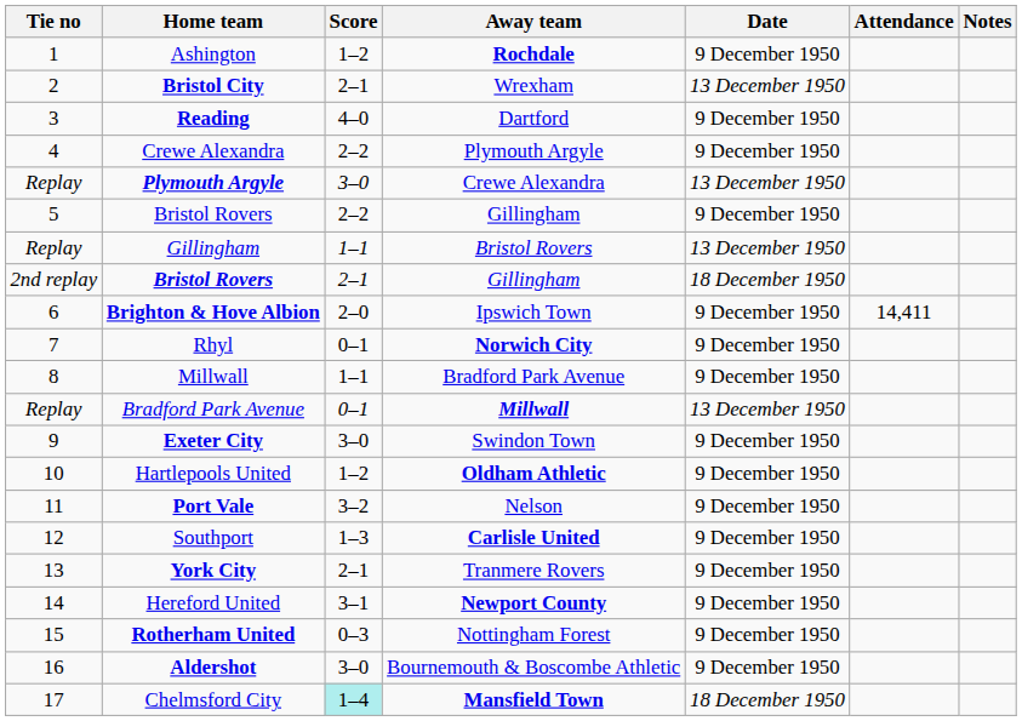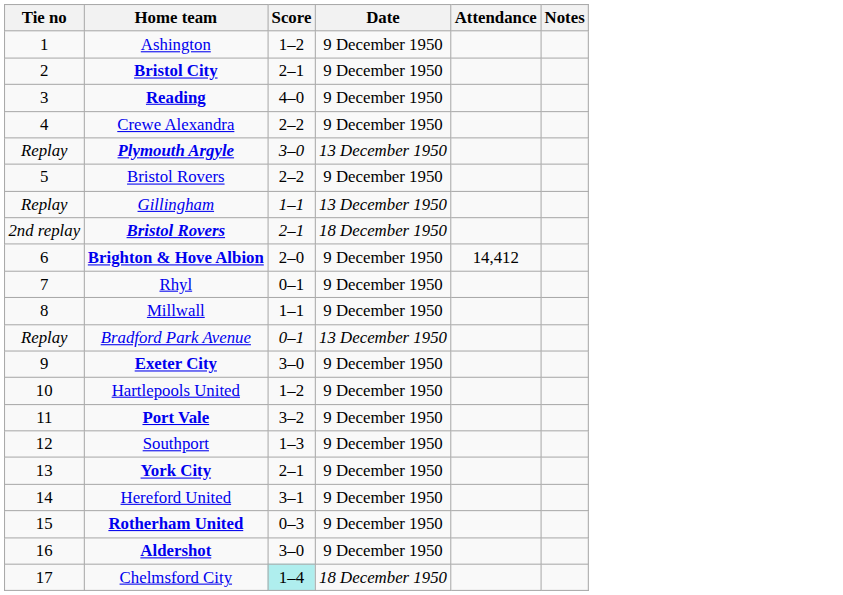- column: Away team | Rochdale | Wrexham | Dartford | Plymouth Argyle | Crewe Alexandra | Gillingham | Bristol Rovers | Gillingham | Ipswich Town | Norwich City | Bradford Park Avenue | Millwall | Swindon Town | Oldham Athletic | Nelson | Carlisle United | Tranmere Rovers | Newport County | Nottingham Forest | Bournemouth & Boscombe Athletic | Mansfield Town
Bristol City | Date: 13 December 1950 -> 9 December 1950
Brighton & Hove Albion | Attendance: 14,411 -> 14,412
